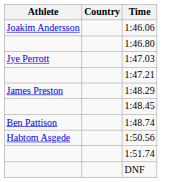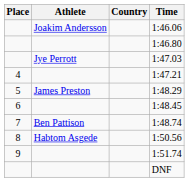+ column: Place | 4 | 5 | 6 | 7 | 8 | 9
